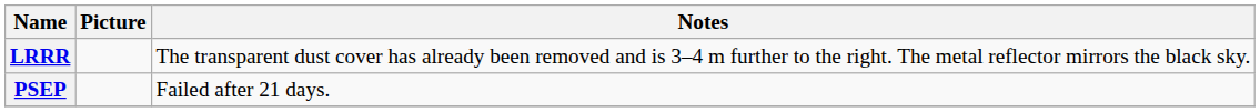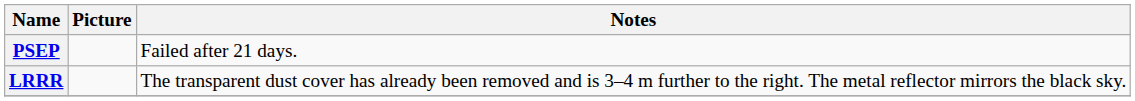rows swapped: LRRR <-> PSEP
